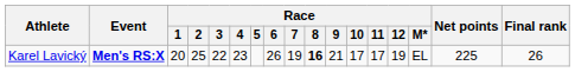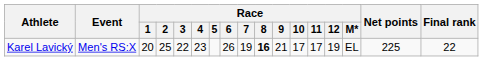Karel Lavický | Event: bold -> normal
Karel Lavický | Final rank: 26 -> 22
